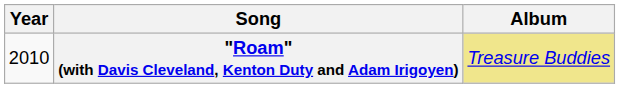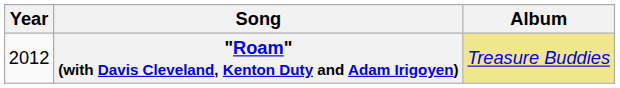"Roam" (with Davis Cleveland, Kenton Duty and Adam Irigoyen) | Year: 2010 -> 2012
